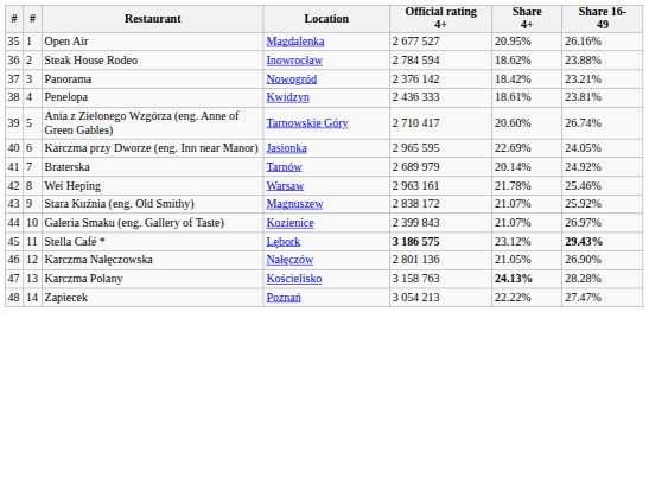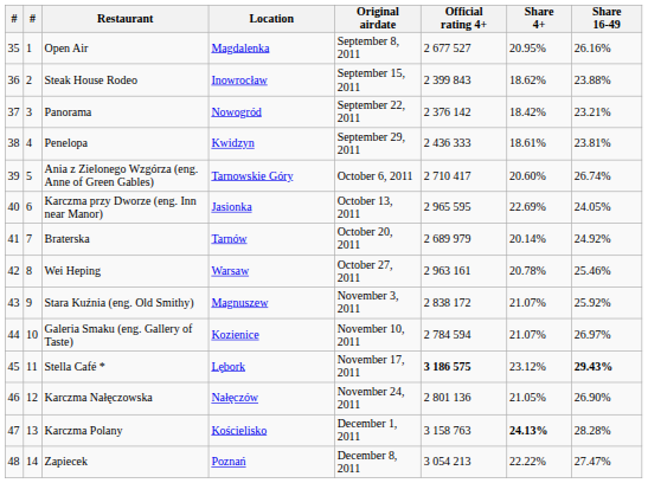+ column: Original airdate | September 8, 2011 | September 15, 2011 | September 22, 2011 | September 29, 2011 | October 6, 2011 | October 13, 2011 | October 20, 2011 | October 27, 2011 | November 3, 2011 | November 10, 2011 | November 17, 2011 | November 24, 2011 | December 1, 2011 | December 8, 2011
Steak House Rodeo | Official rating 4+: 2 784 594 -> 2 399 843
Wei Heping | Share 4+: 21.78% -> 20.78%
Galeria Smaku (eng. Gallery of Taste) | Official rating 4+: 2 399 843 -> 2 784 594
